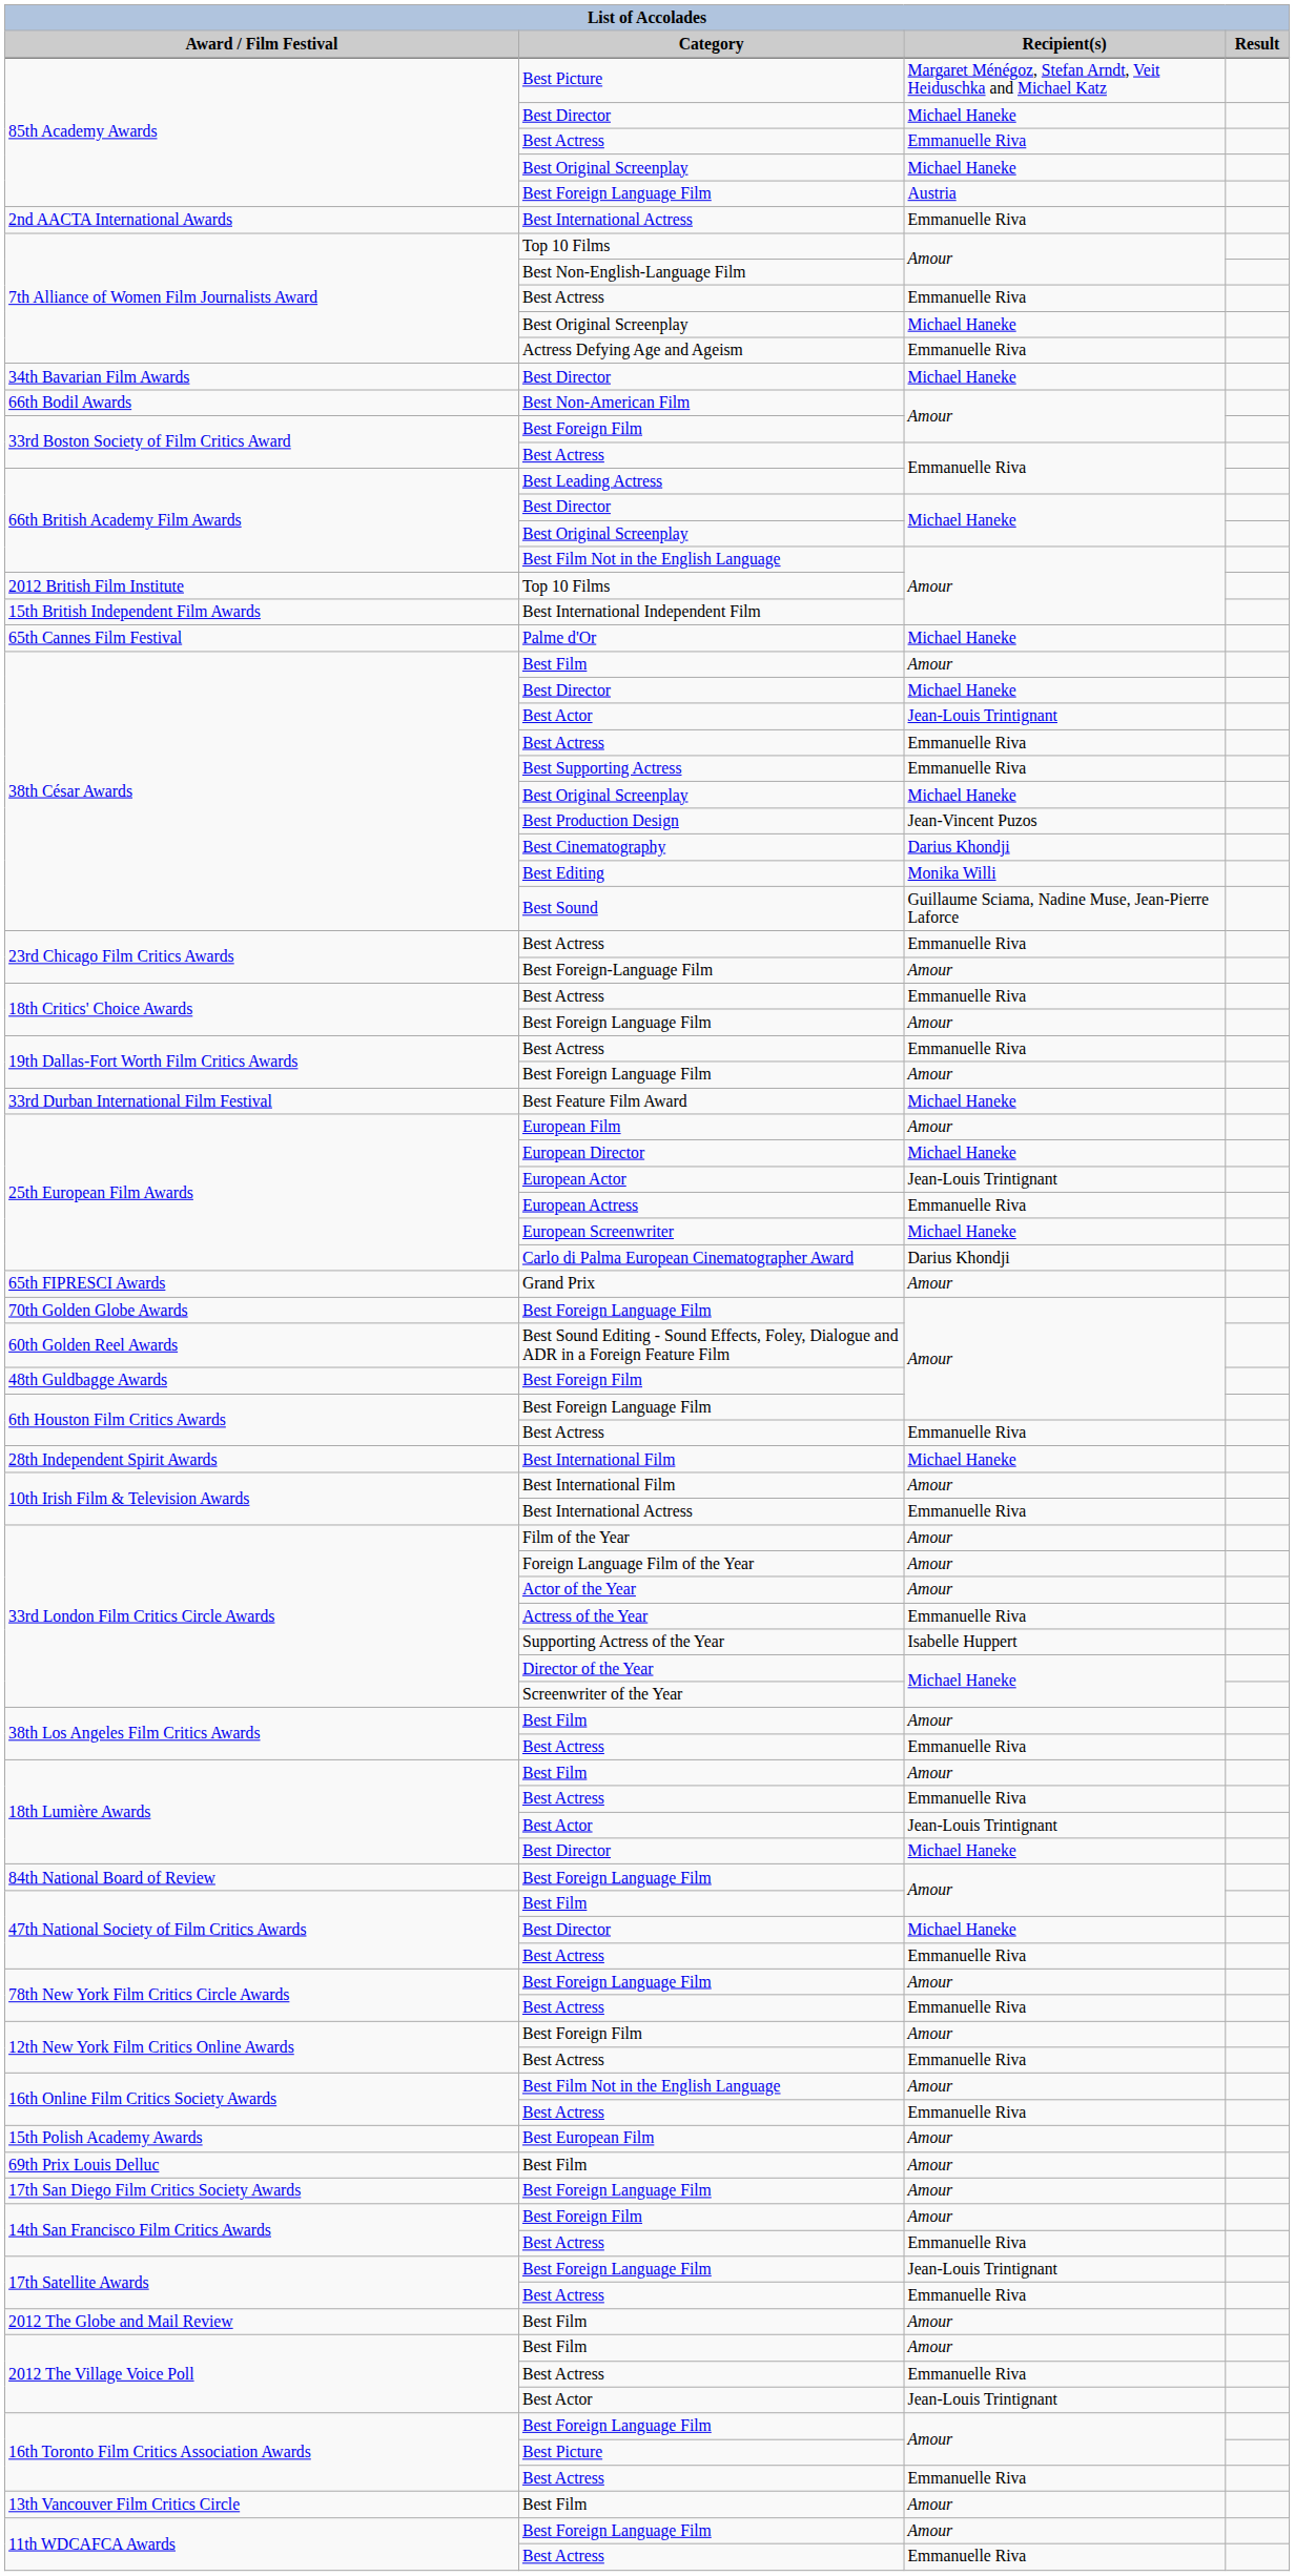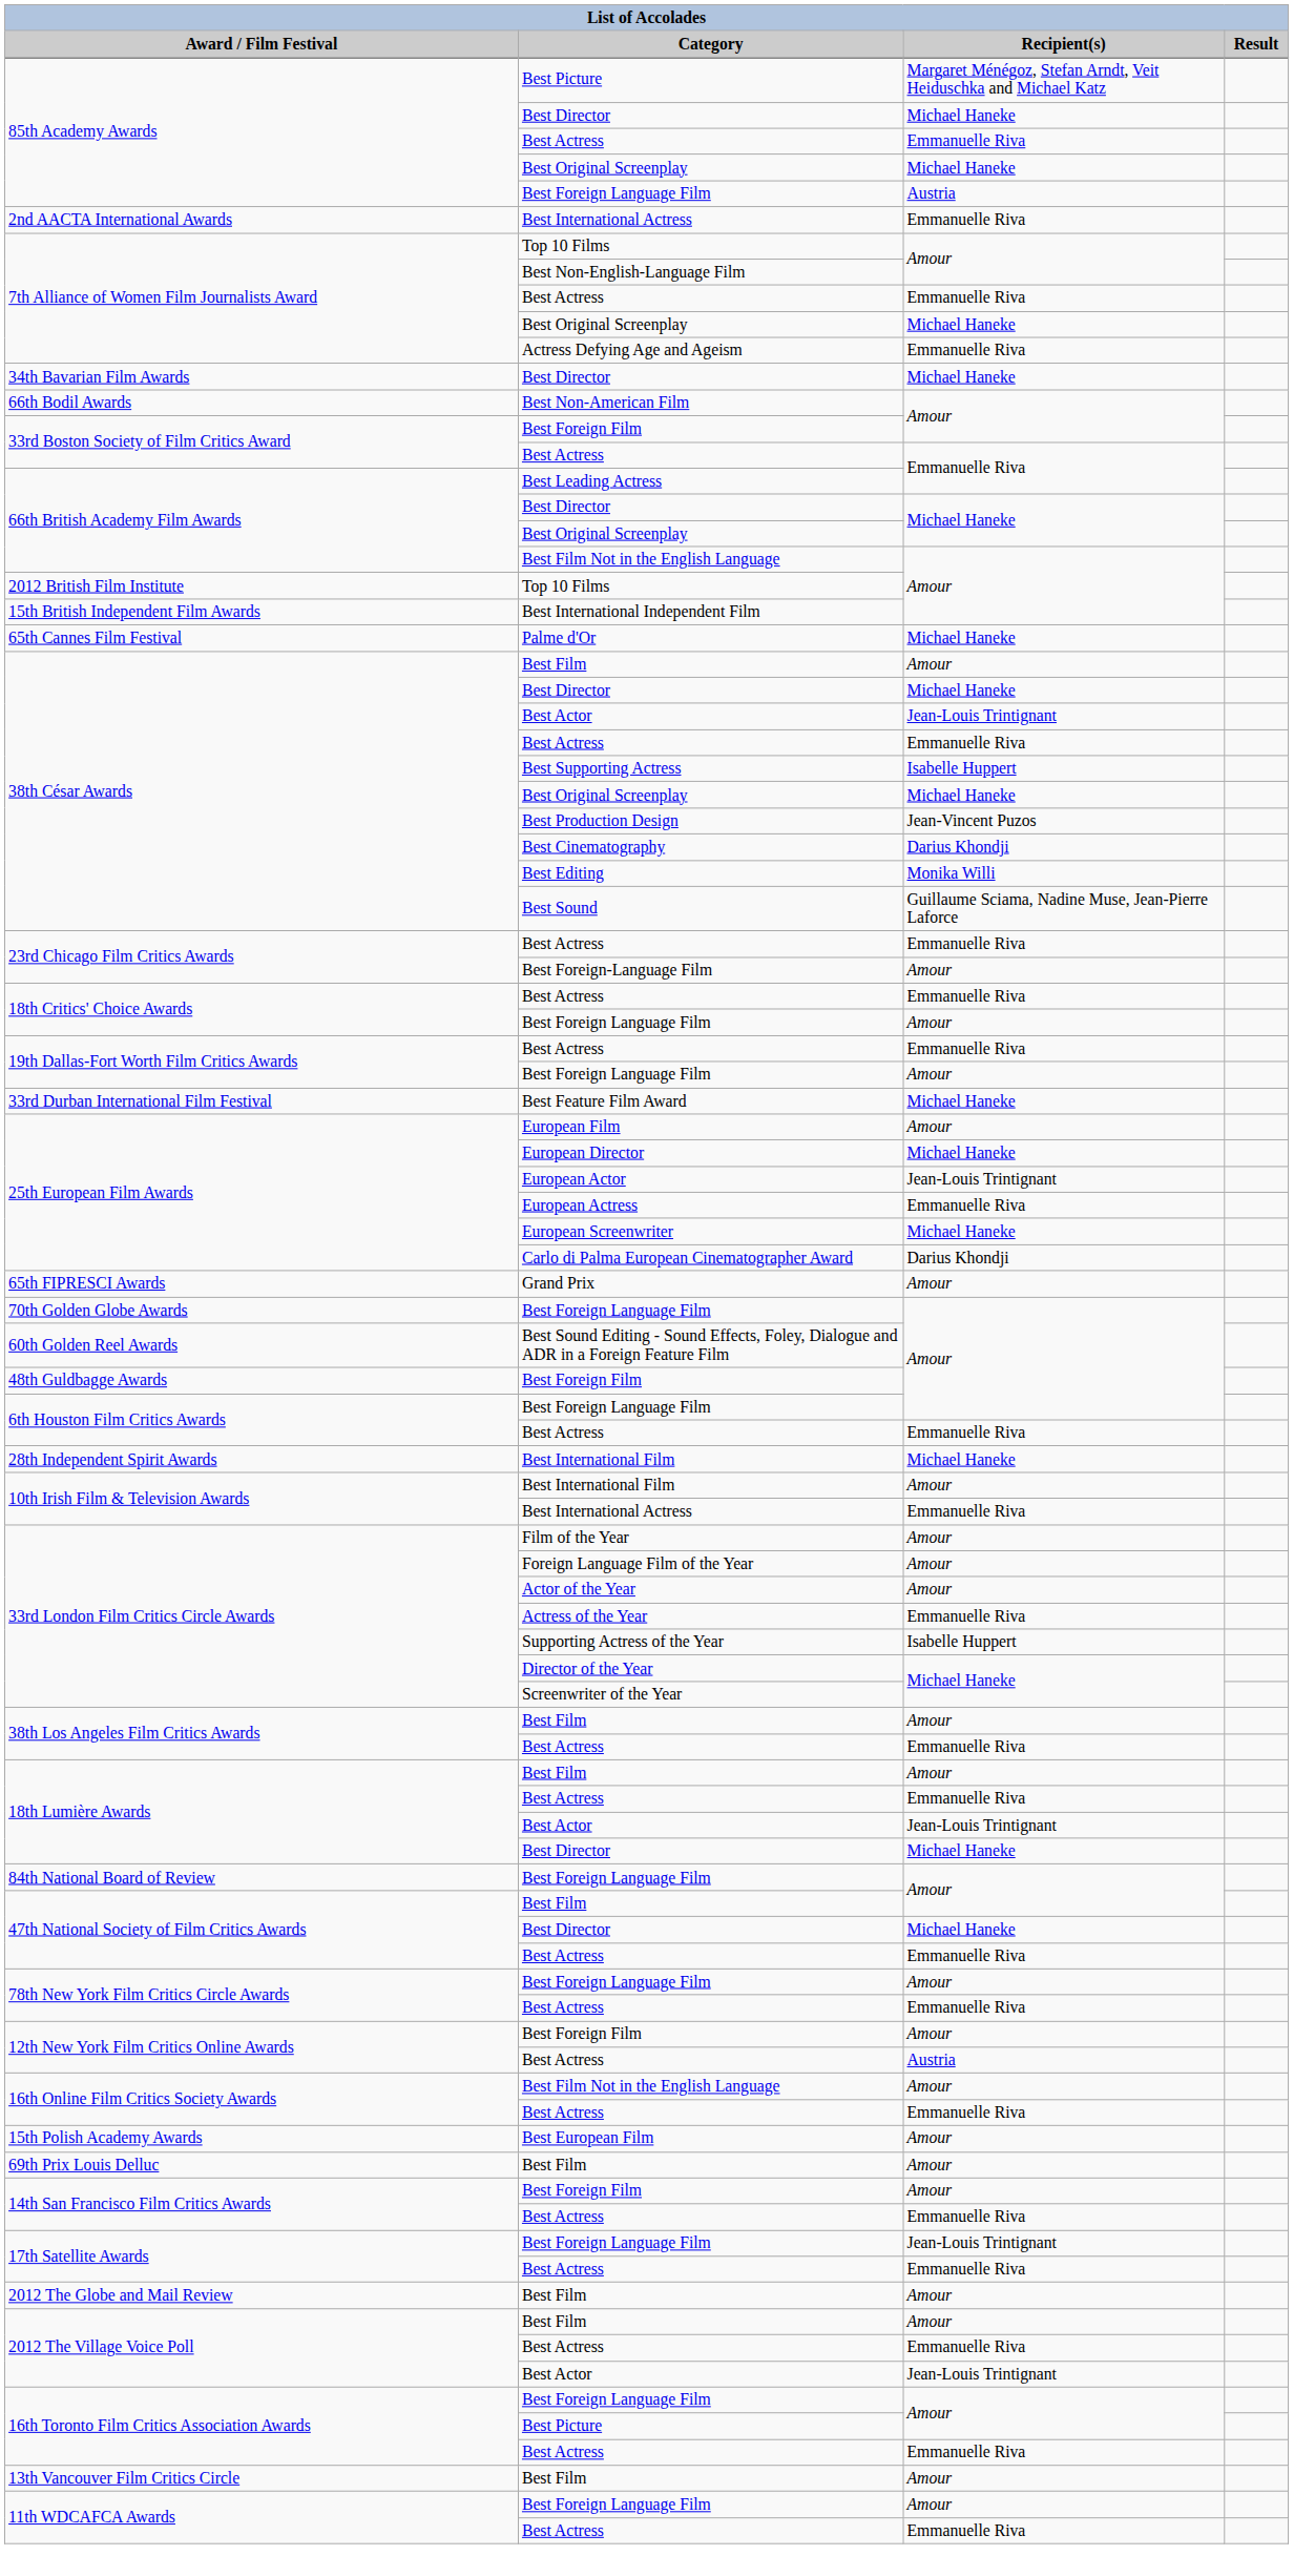38th César Awards / Best Supporting Actress | Recipient(s): Emmanuelle Riva -> Isabelle Huppert
12th New York Film Critics Online Awards / Best Actress | Recipient(s): Emmanuelle Riva -> Austria
- row: 17th San Diego Film Critics Society Awards | Best Foreign Language Film | Amour
